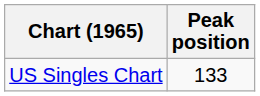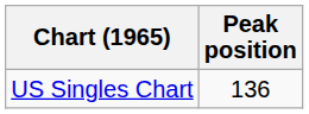US Singles Chart | Peak position: 133 -> 136
